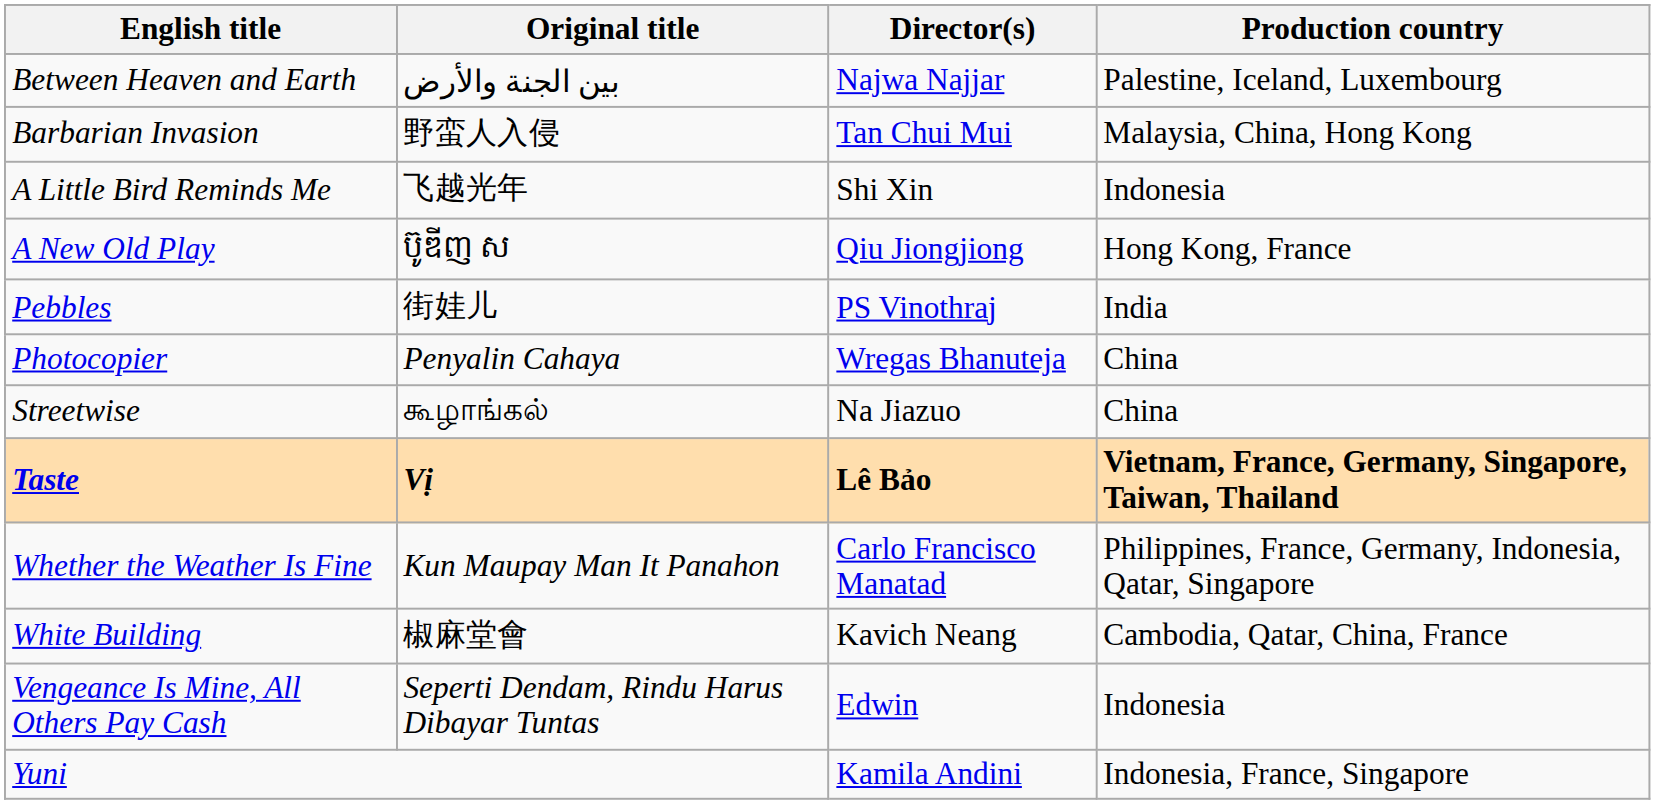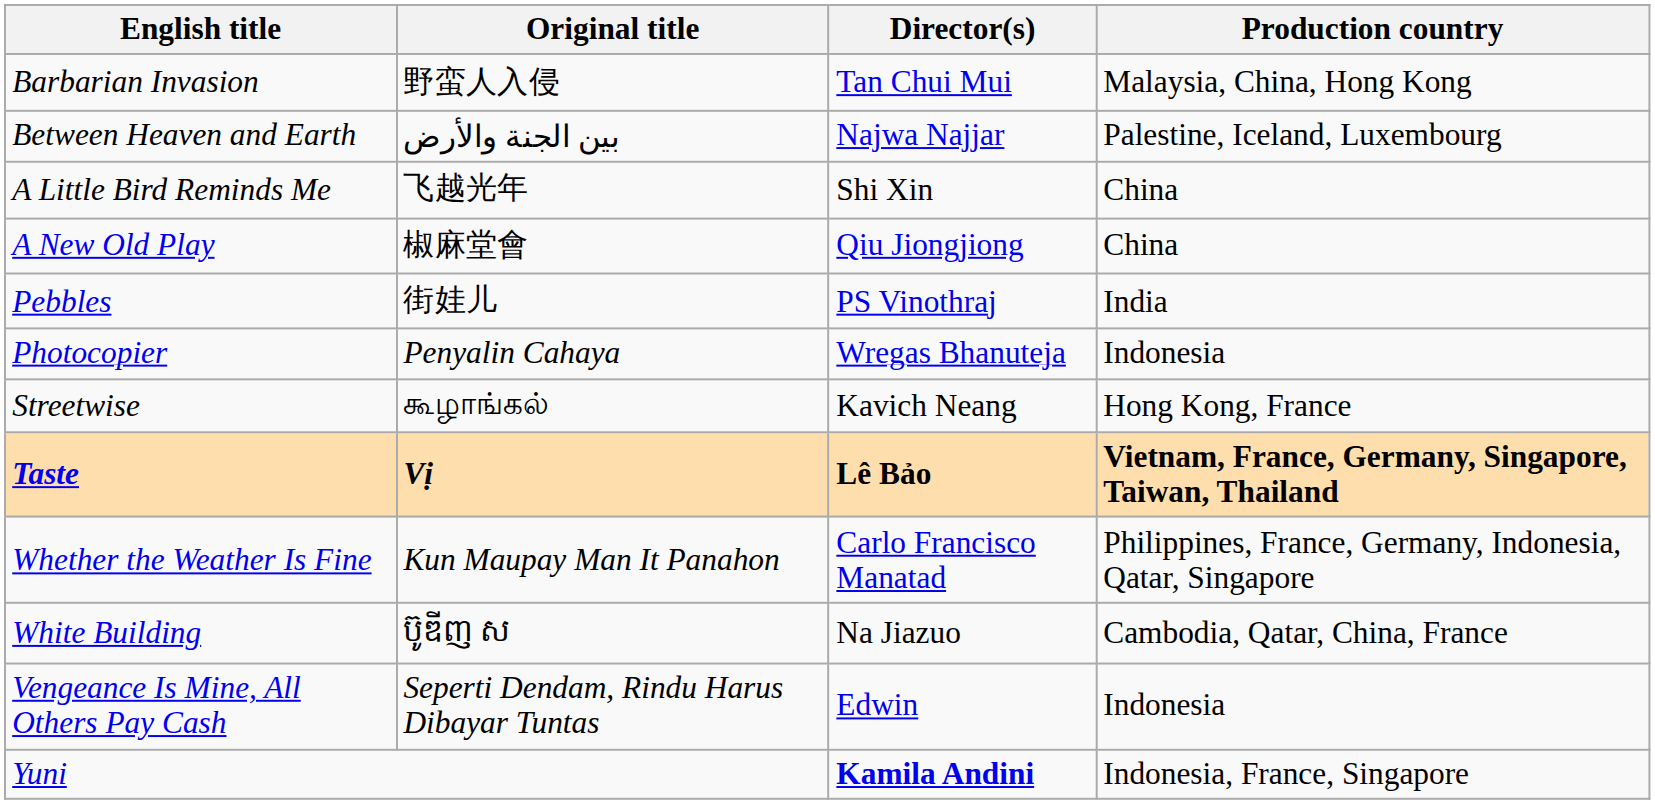rows swapped: Barbarian Invasion <-> Between Heaven and Earth
A Little Bird Reminds Me | Production country: Indonesia -> China
A New Old Play | Original title: ប៊ូឌីញ ស -> 椒麻堂會
A New Old Play | Production country: Hong Kong, France -> China
Photocopier | Production country: China -> Indonesia
Streetwise | Director(s): Na Jiazuo -> Kavich Neang
Streetwise | Production country: China -> Hong Kong, France
White Building | Original title: 椒麻堂會 -> ប៊ូឌីញ ស
White Building | Director(s): Kavich Neang -> Na Jiazuo
Yuni | Director(s): normal -> bold
